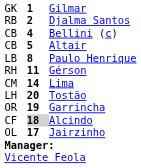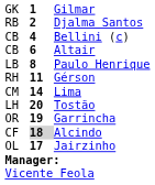Altair | column 2: 5 -> 6
